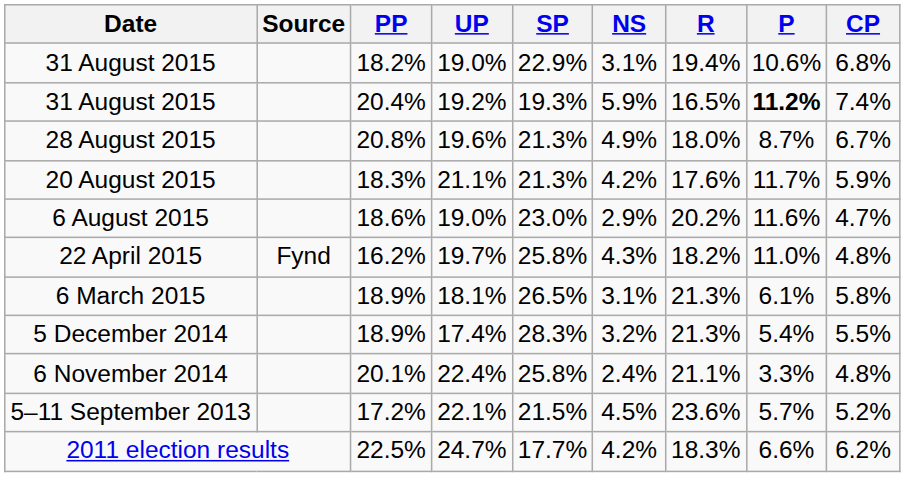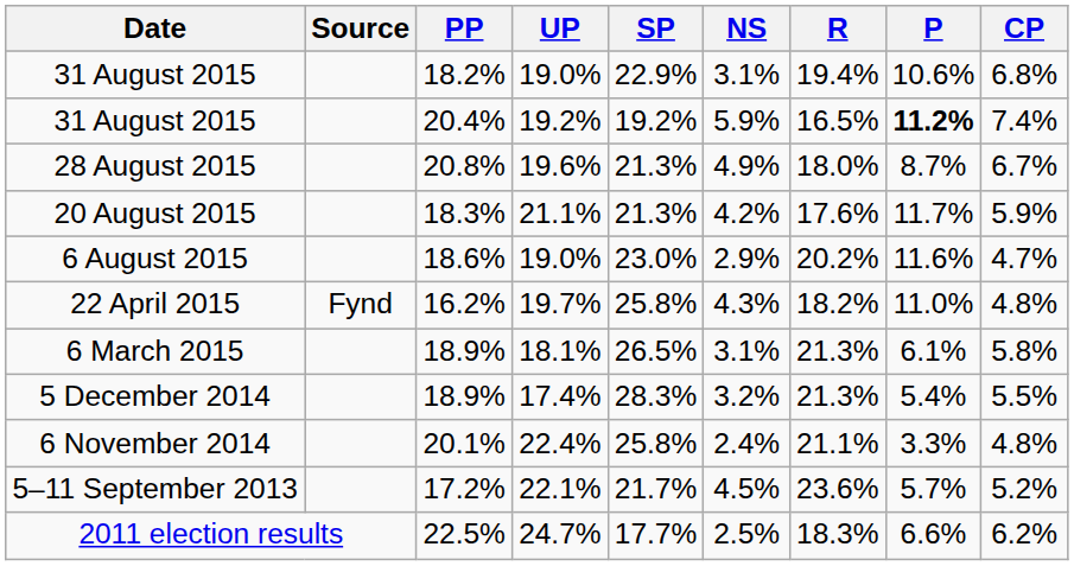31 August 2015 / 20.4% | SP: 19.3% -> 19.2%
5–11 September 2013 | SP: 21.5% -> 21.7%
2011 election results | NS: 4.2% -> 2.5%
